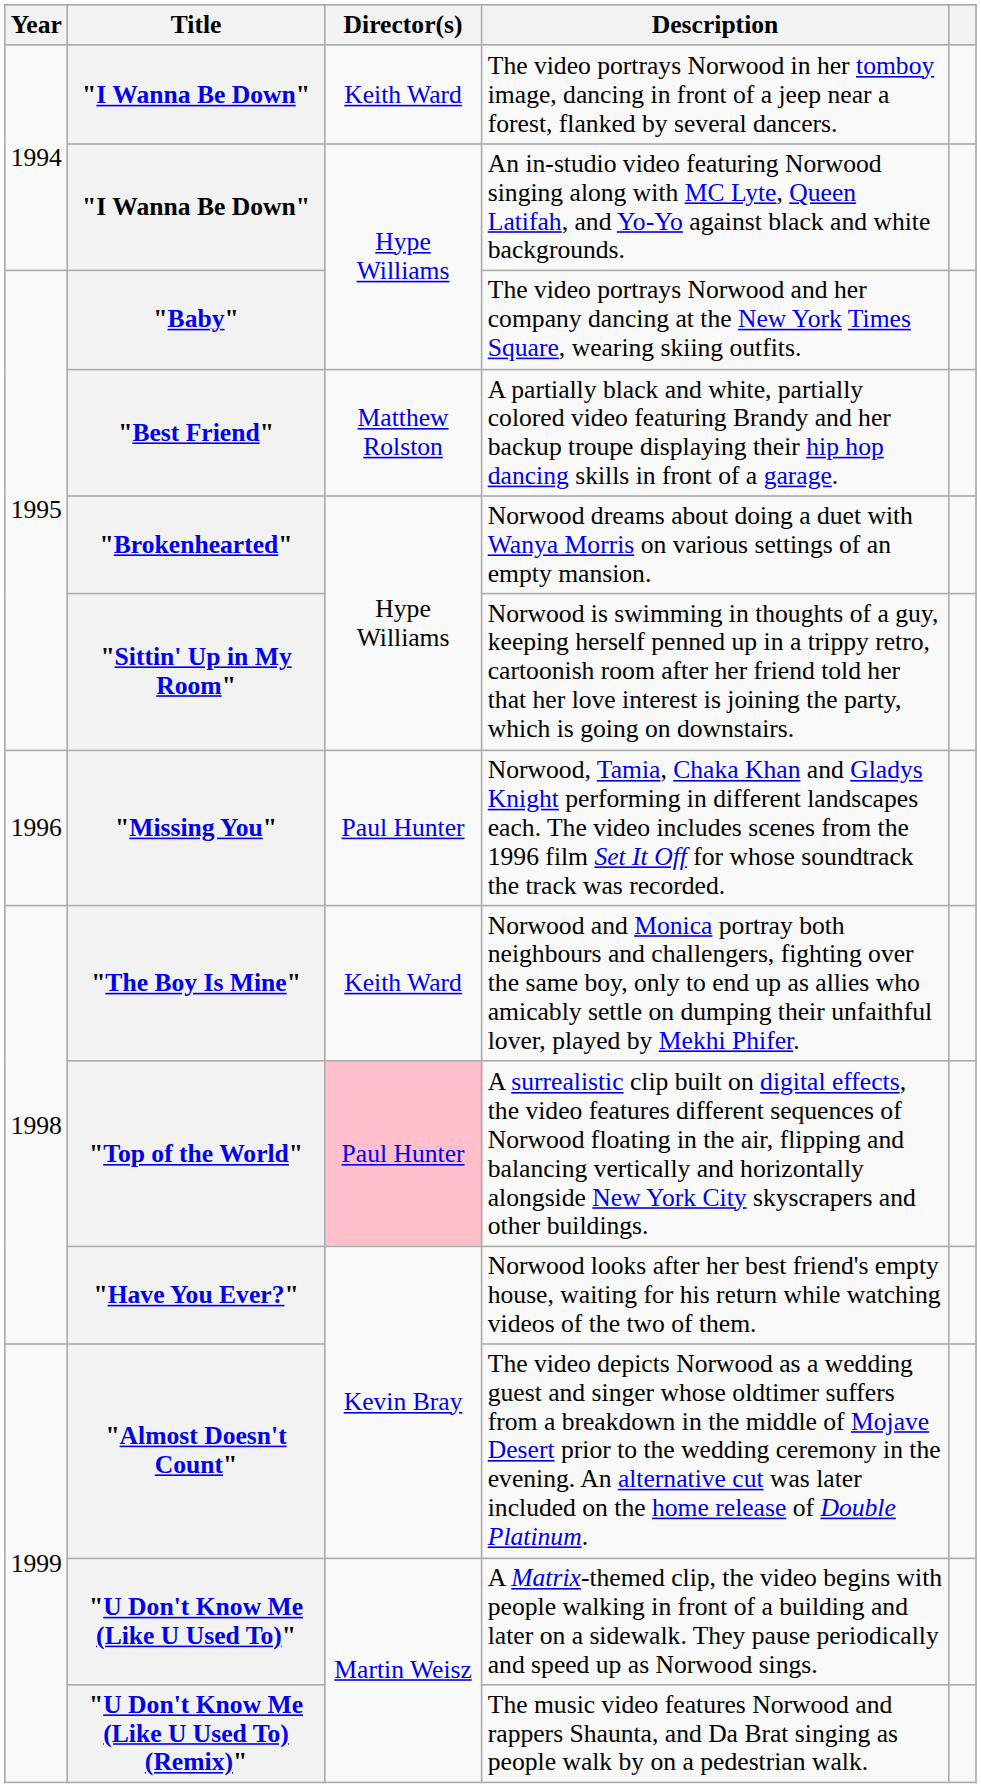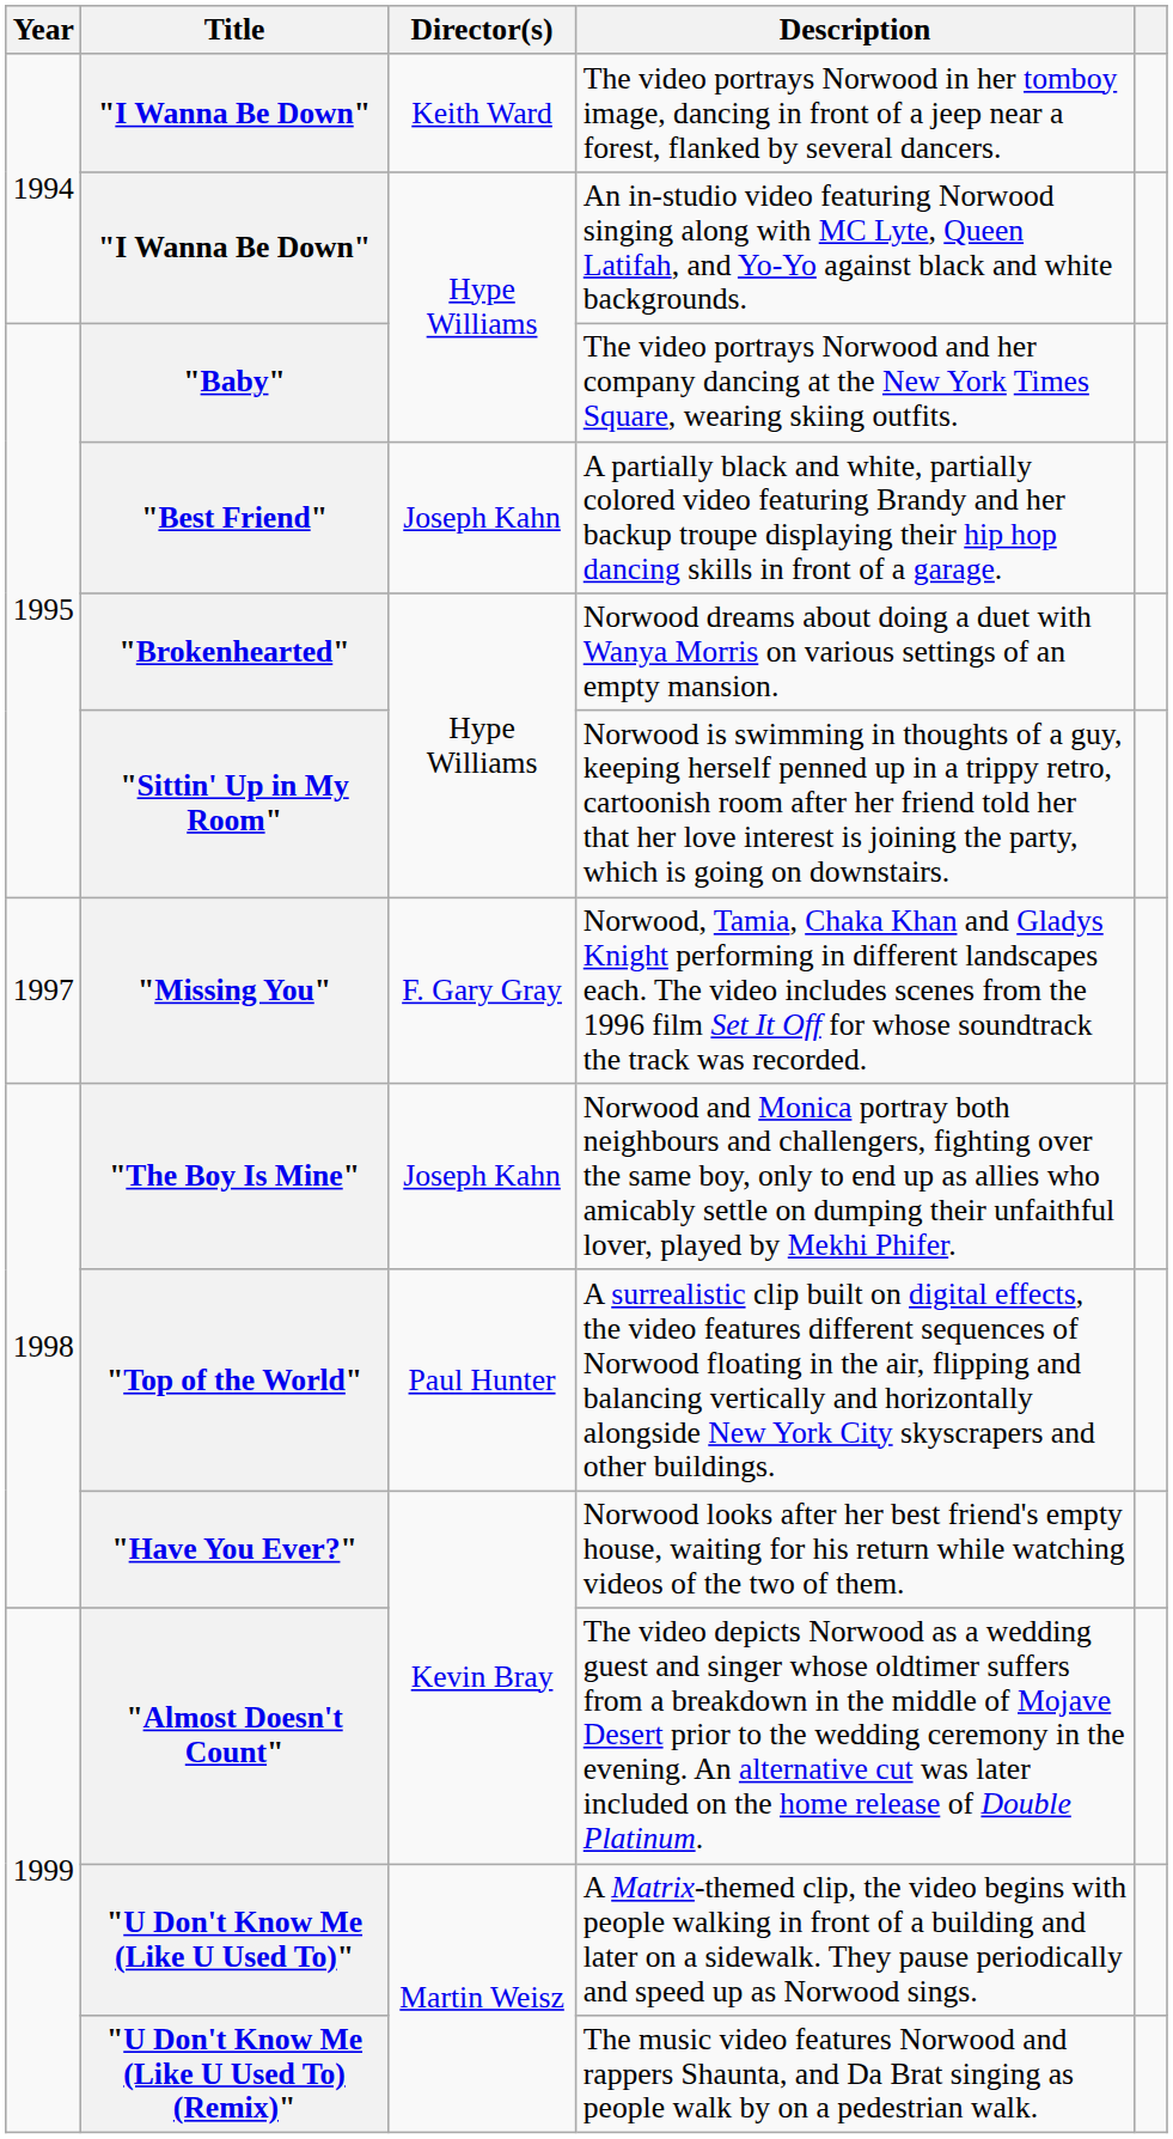"Best Friend" | Director(s): Matthew Rolston -> Joseph Kahn
"Missing You" | Year: 1996 -> 1997
"Missing You" | Director(s): Paul Hunter -> F. Gary Gray
"The Boy Is Mine" | Director(s): Keith Ward -> Joseph Kahn
"Top of the World" | Director(s): pink background -> no background
